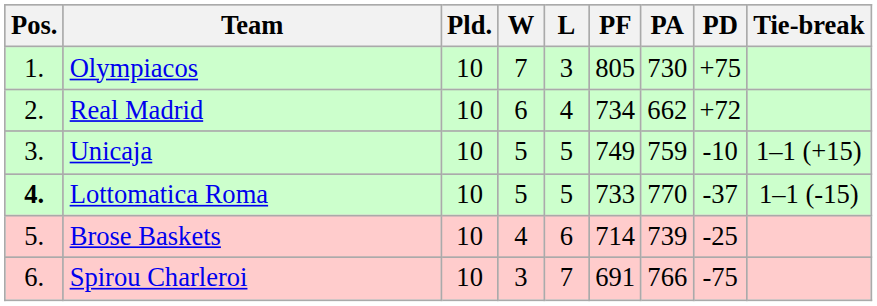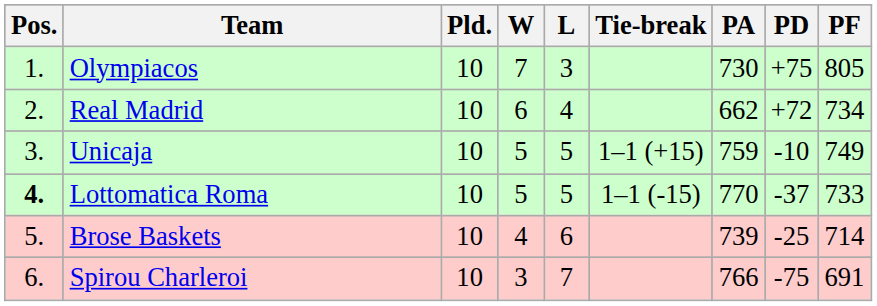columns swapped: PF <-> Tie-break
